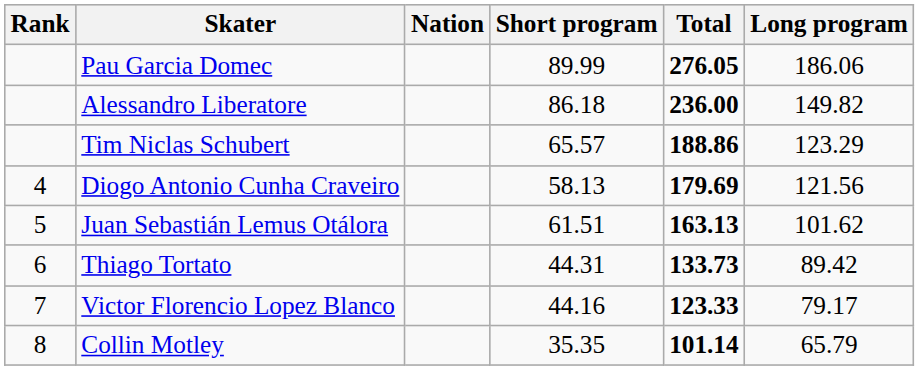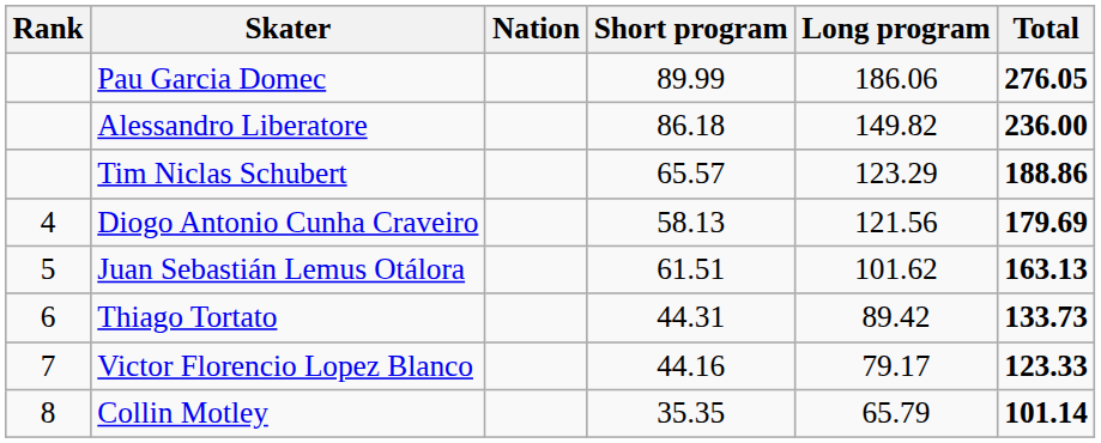columns swapped: Long program <-> Total
